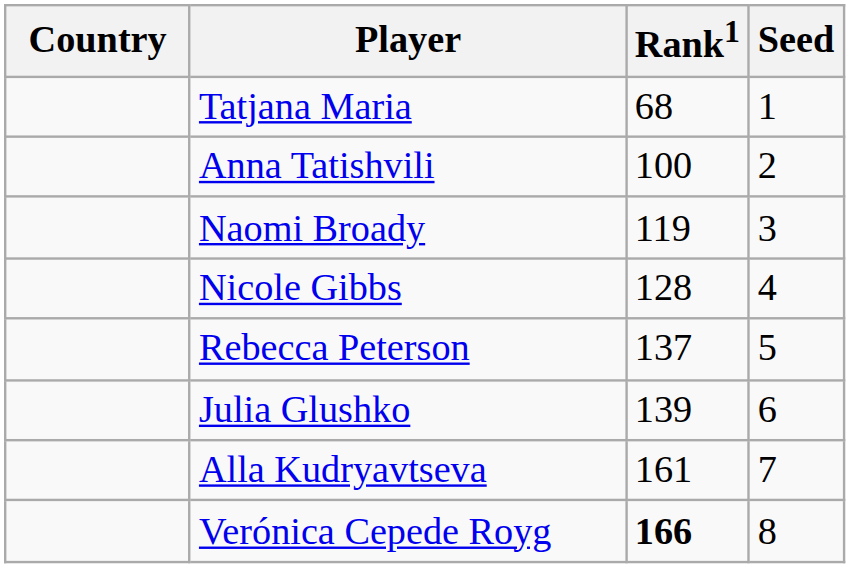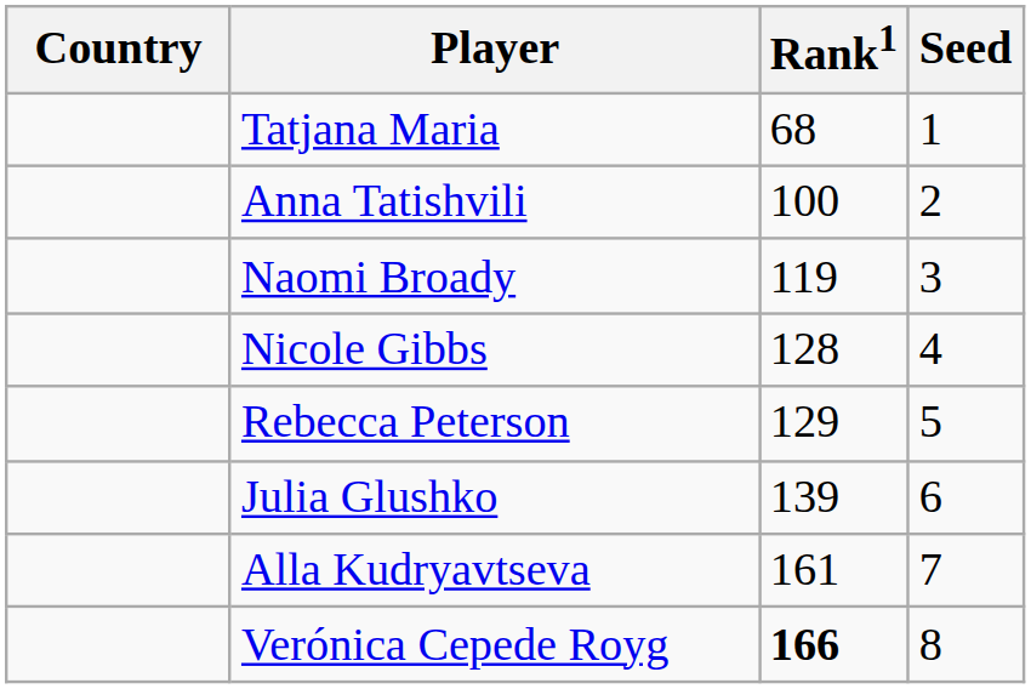Rebecca Peterson | Rank1: 137 -> 129
